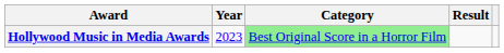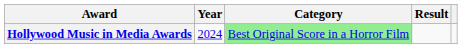Hollywood Music in Media Awards | Year: 2023 -> 2024
